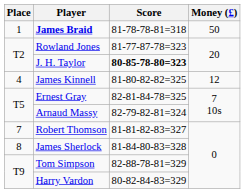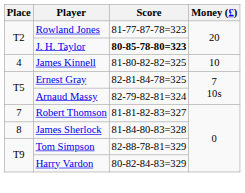- row: 1 | James Braid | 81-78-78-81=318 | 50
James Kinnell | Money (£): 12 -> 10
